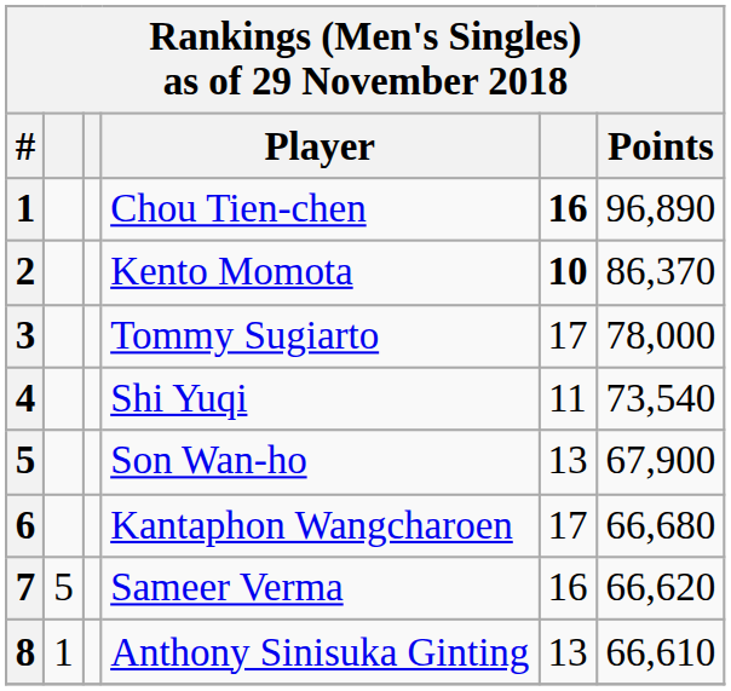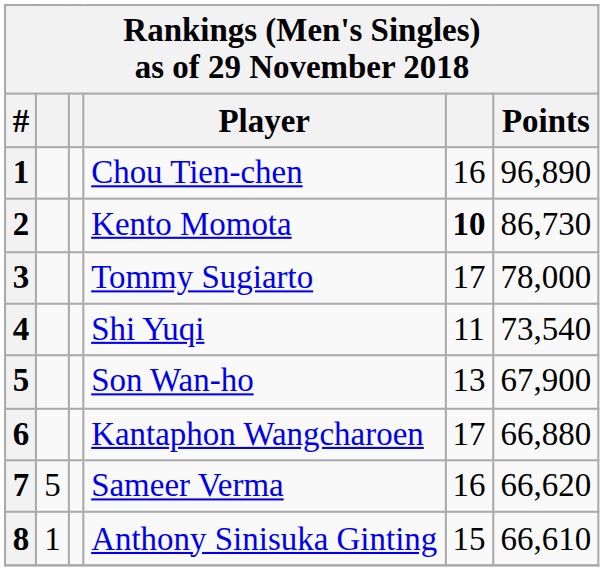Chou Tien-chen | column 5: bold -> normal
Kento Momota | Points: 86,370 -> 86,730
Kantaphon Wangcharoen | Points: 66,680 -> 66,880
Anthony Sinisuka Ginting | column 5: 13 -> 15
